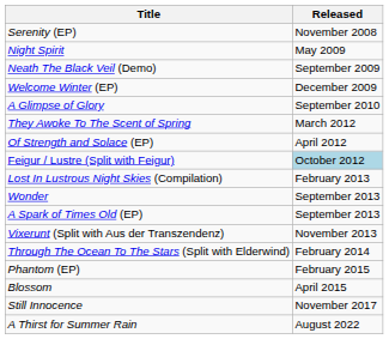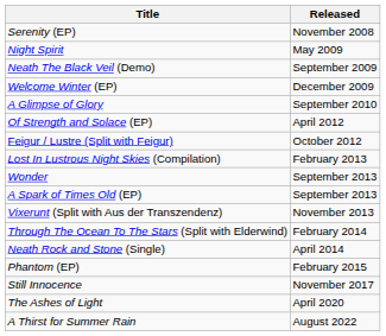- row: They Awoke To The Scent of Spring | March 2012
Feigur / Lustre (Split with Feigur) | Released: lightblue background -> no background
+ row: Neath Rock and Stone (Single) | April 2014
- row: Blossom | April 2015
+ row: The Ashes of Light | April 2020
